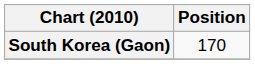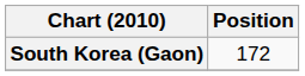South Korea (Gaon) | Position: 170 -> 172
